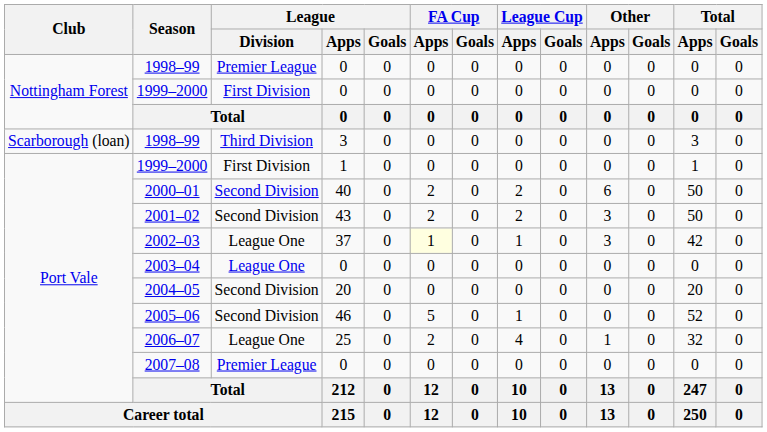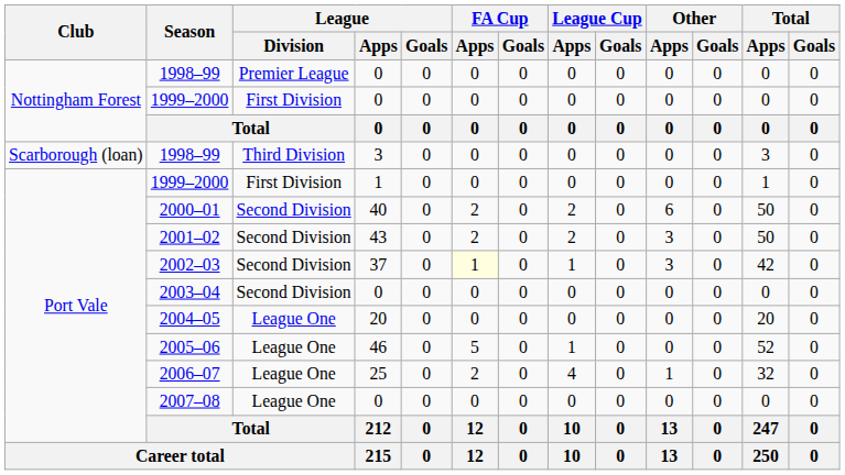2002–03 | League / Division: League One -> Second Division
2003–04 | League / Division: League One -> Second Division
2004–05 | League / Division: Second Division -> League One
2005–06 | League / Division: Second Division -> League One
2007–08 | League / Division: Premier League -> League One
